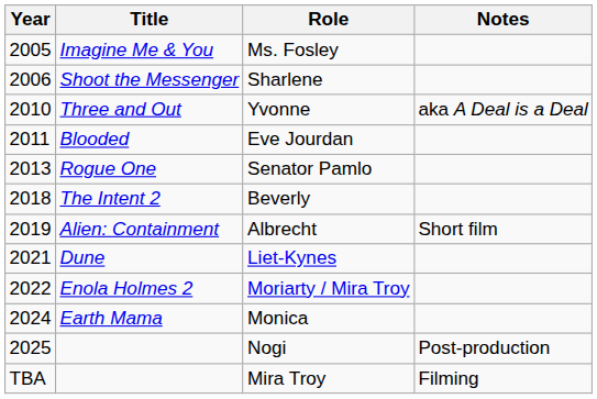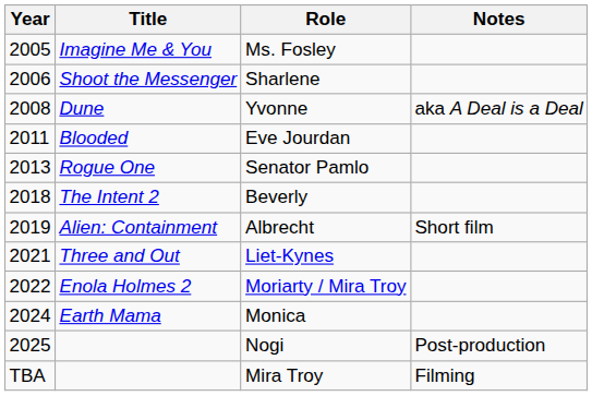Yvonne | Year: 2010 -> 2008
Yvonne | Title: Three and Out -> Dune
Liet-Kynes | Title: Dune -> Three and Out
